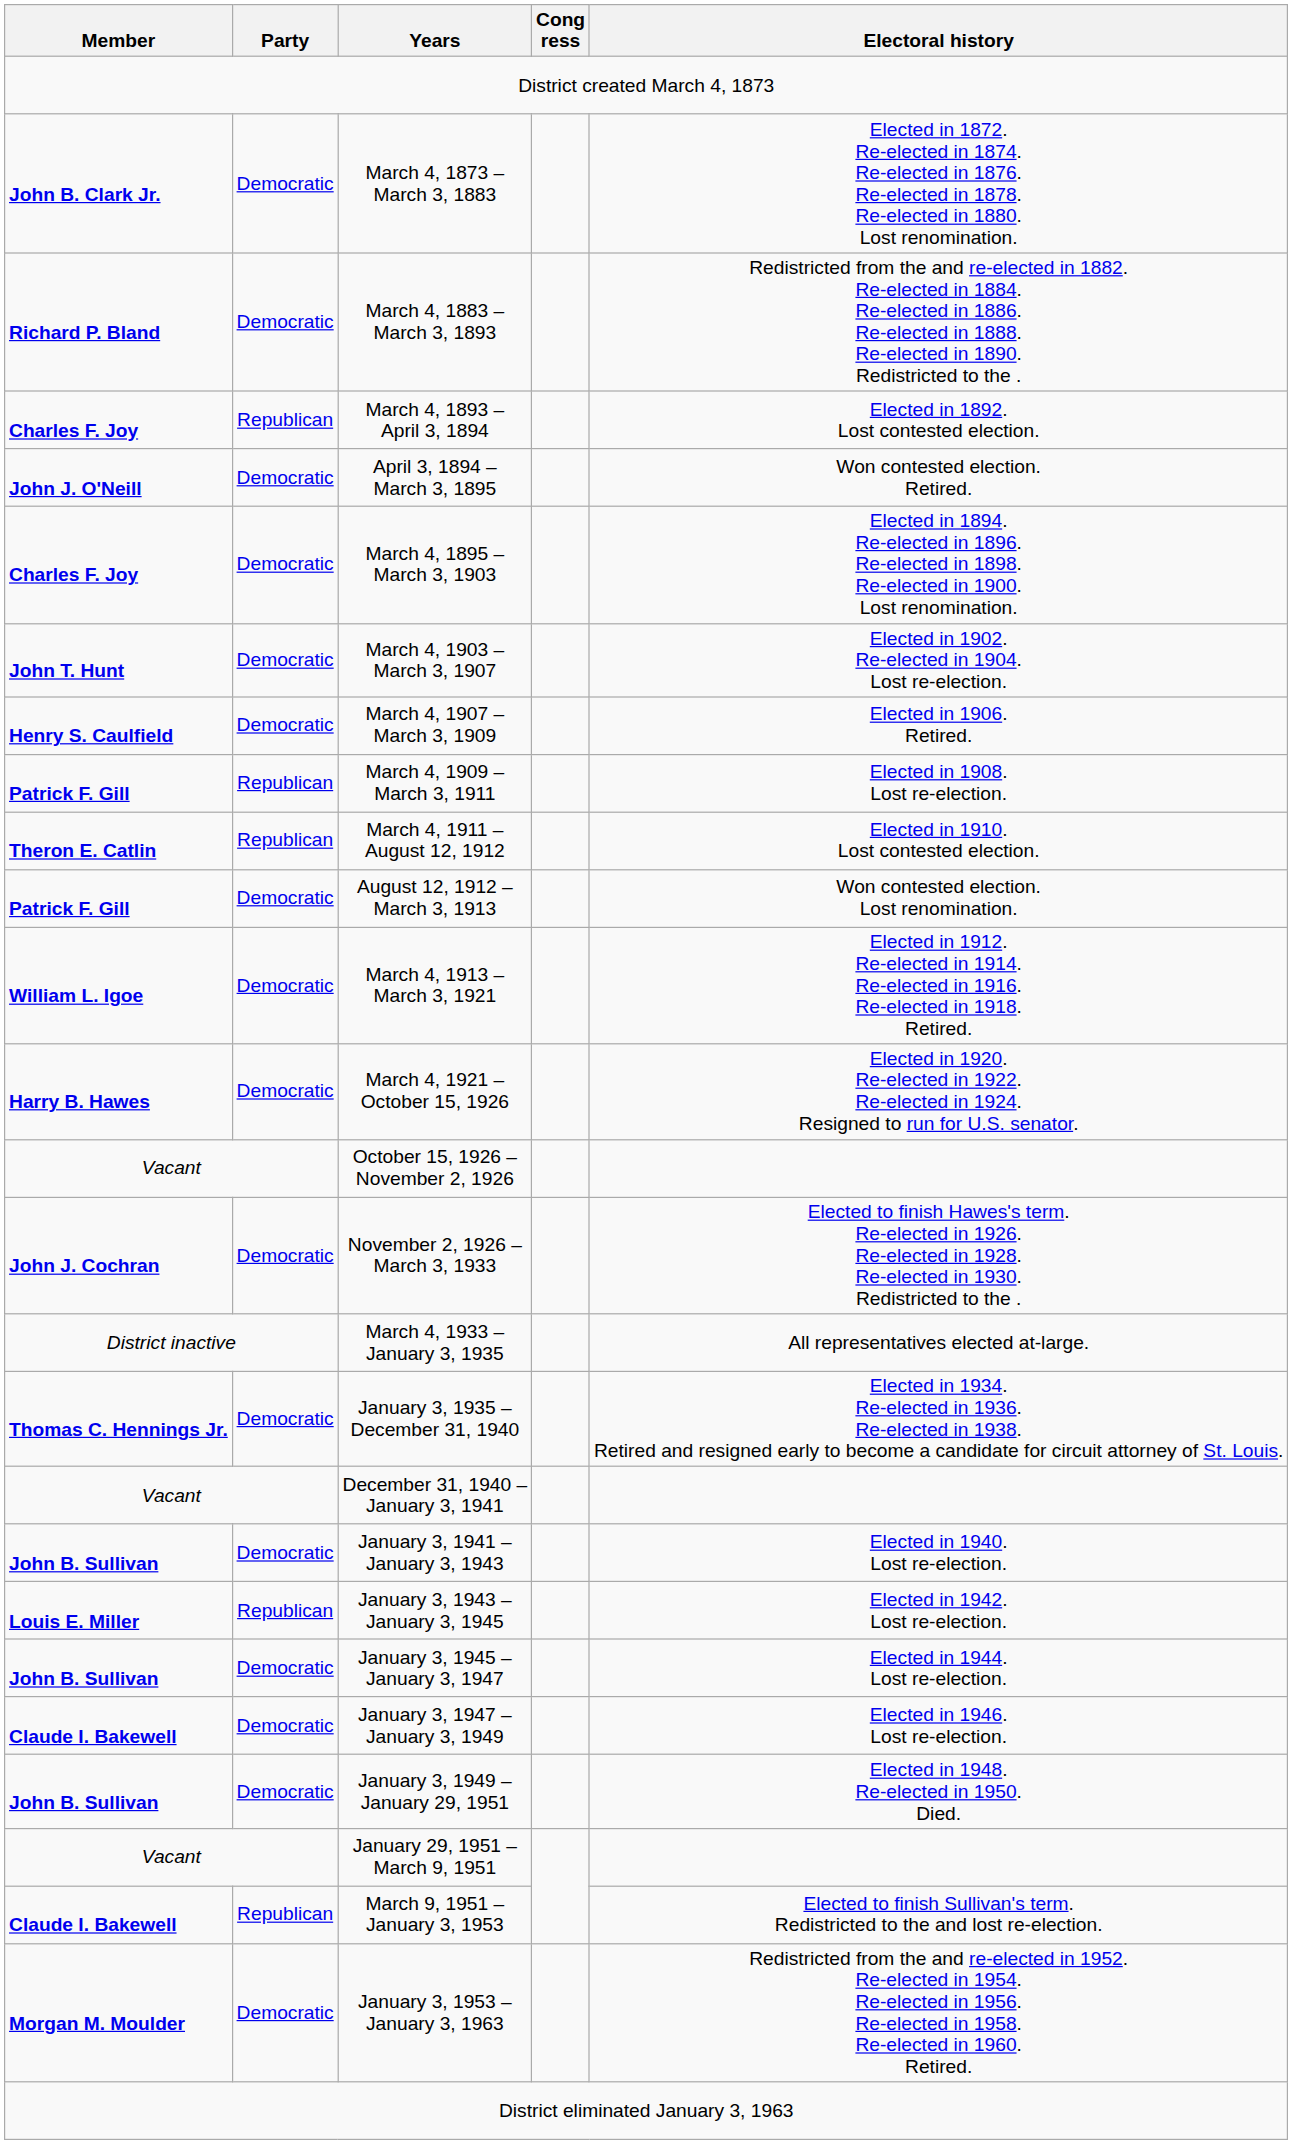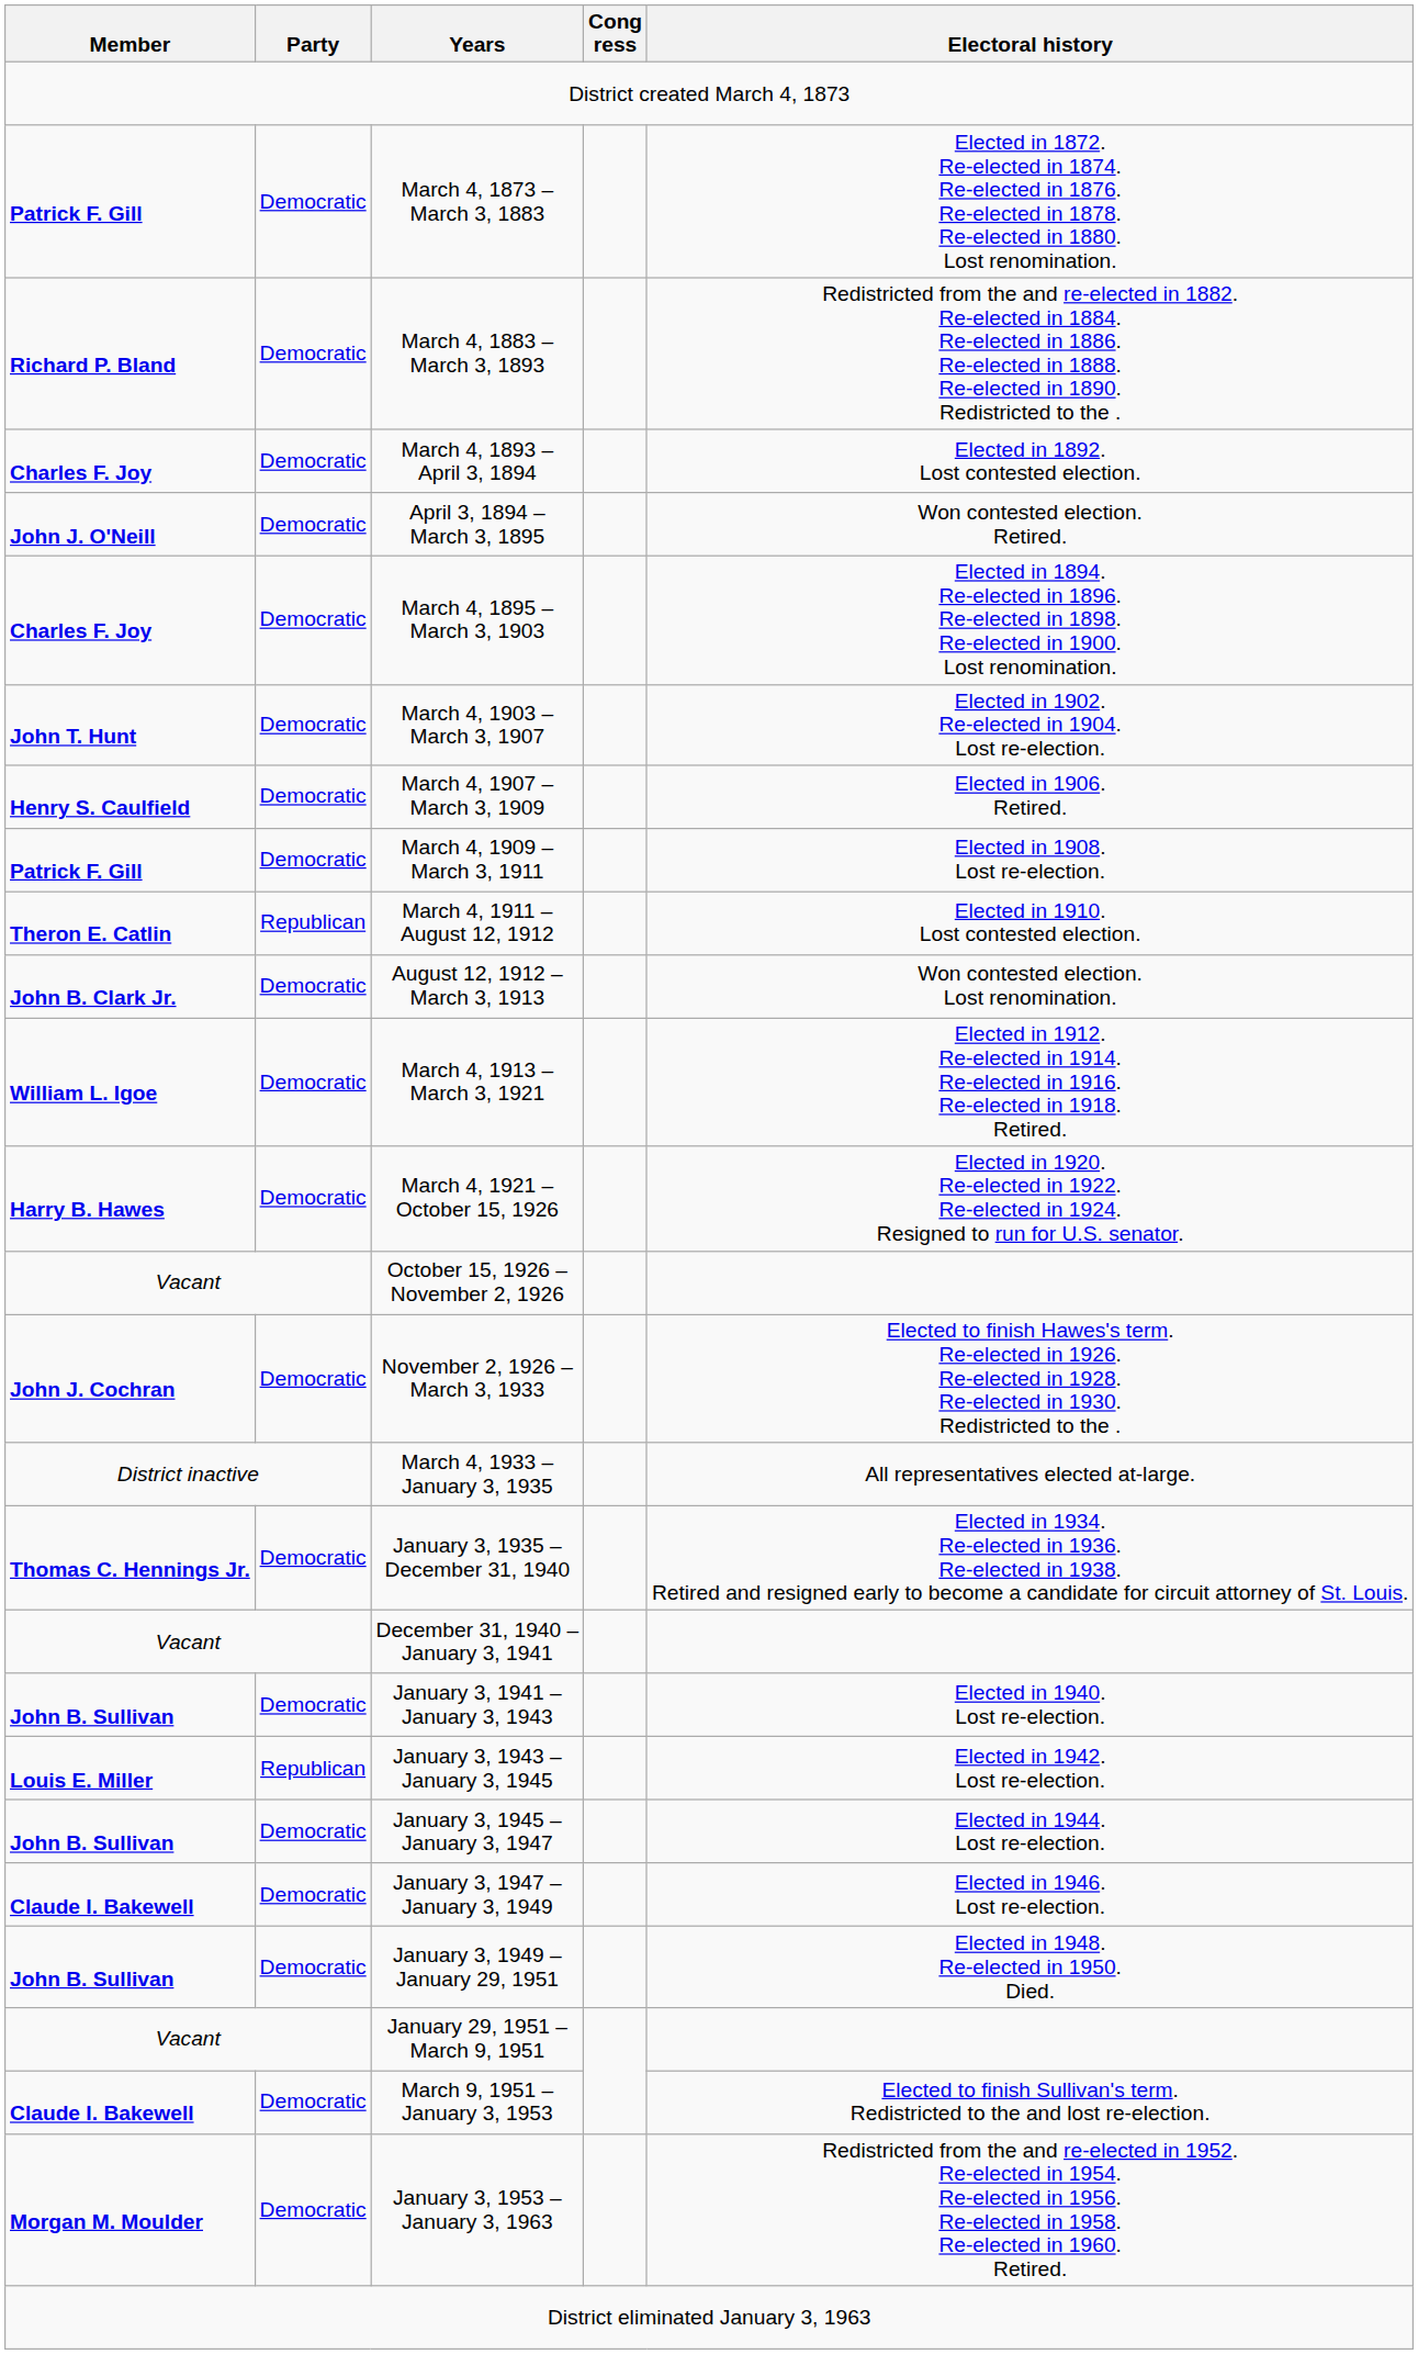March 4, 1873 – March 3, 1883 | Member: John B. Clark Jr. -> Patrick F. Gill
March 4, 1893 – April 3, 1894 | Party: Republican -> Democratic
March 4, 1909 – March 3, 1911 | Party: Republican -> Democratic
August 12, 1912 – March 3, 1913 | Member: Patrick F. Gill -> John B. Clark Jr.
March 9, 1951 – January 3, 1953 | Party: Republican -> Democratic
